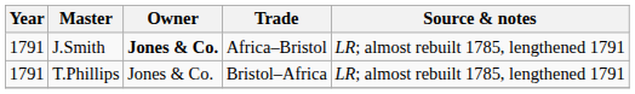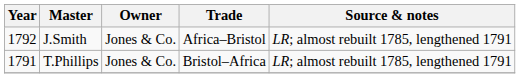J.Smith | Year: 1791 -> 1792
J.Smith | Owner: bold -> normal
